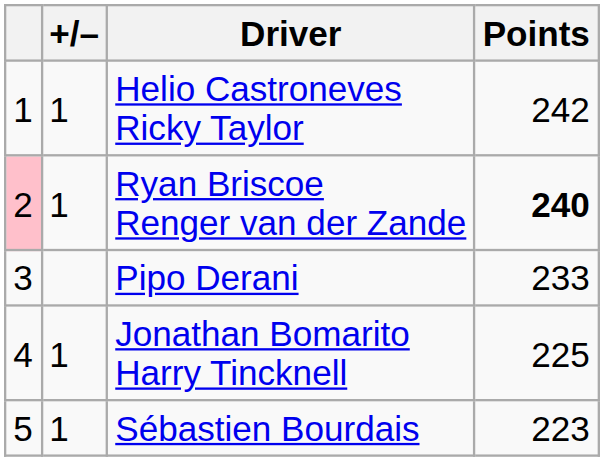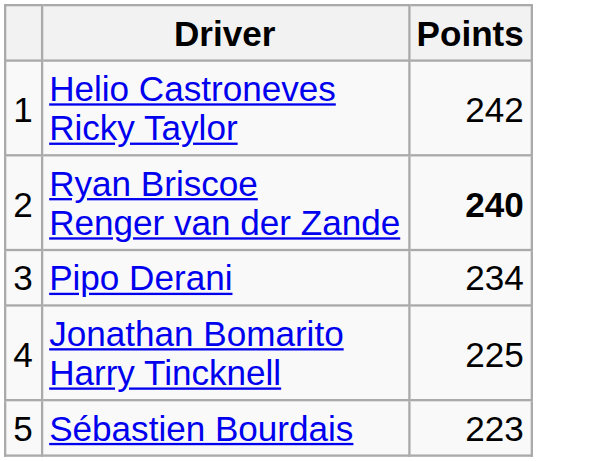- column: +/– | 1 | 1 | 1 | 1
Ryan Briscoe Renger van der Zande | column 1: pink background -> no background
Pipo Derani | Points: 233 -> 234
